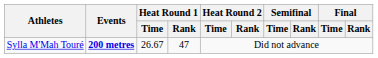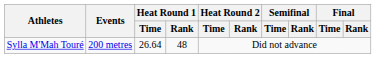Sylla M'Mah Touré | Events: bold -> normal
Sylla M'Mah Touré | Heat Round 1 / Time: 26.67 -> 26.64
Sylla M'Mah Touré | Heat Round 1 / Rank: 47 -> 48
